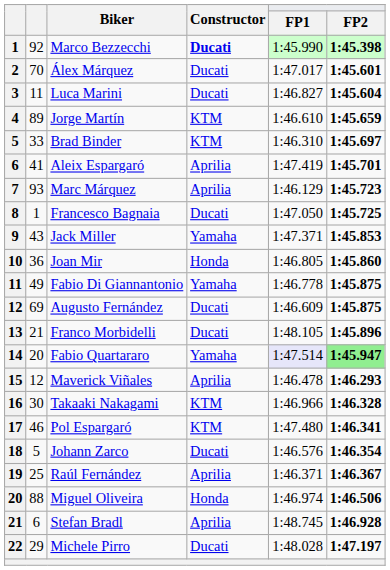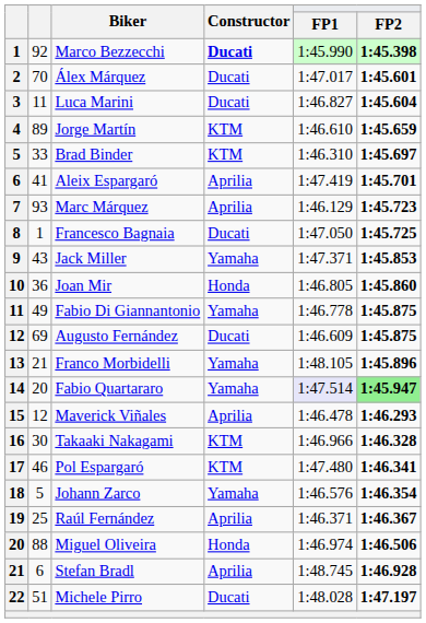Franco Morbidelli | Constructor: Ducati -> Yamaha
Johann Zarco | Constructor: Ducati -> Yamaha
Michele Pirro | column 2: 29 -> 51
